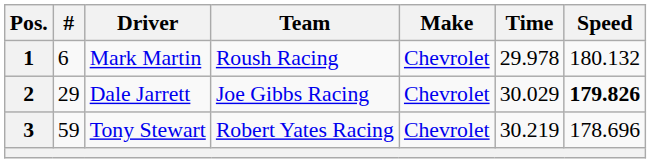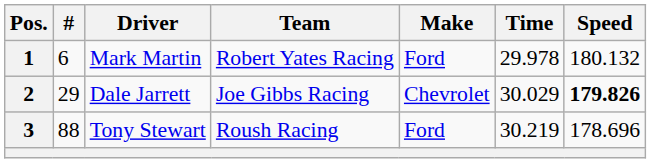1 | Team: Roush Racing -> Robert Yates Racing
1 | Make: Chevrolet -> Ford
3 | #: 59 -> 88
3 | Team: Robert Yates Racing -> Roush Racing
3 | Make: Chevrolet -> Ford
